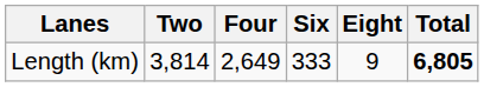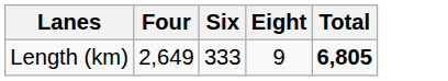- column: Two | 3,814
